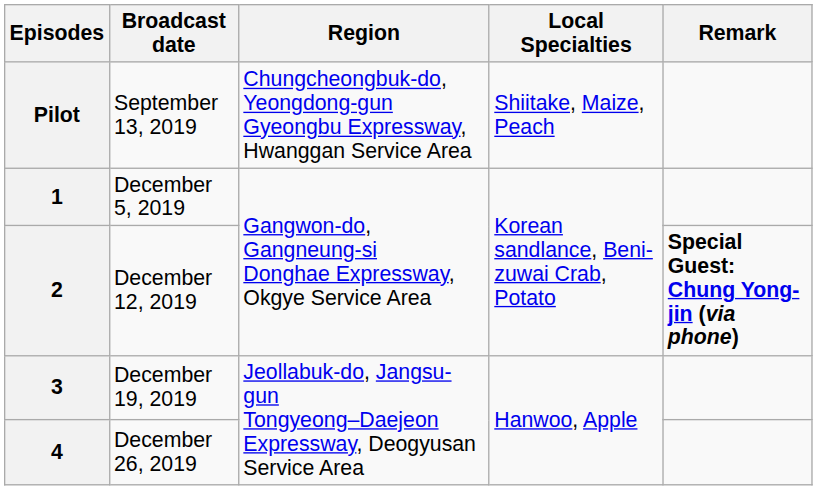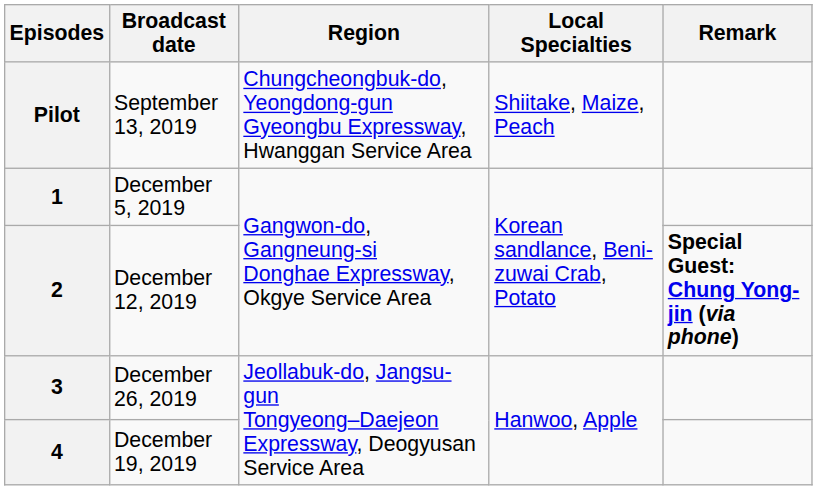3 | Broadcast date: December 19, 2019 -> December 26, 2019
4 | Broadcast date: December 26, 2019 -> December 19, 2019
